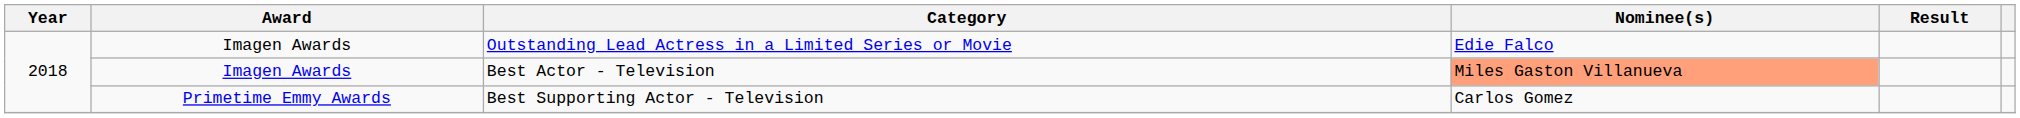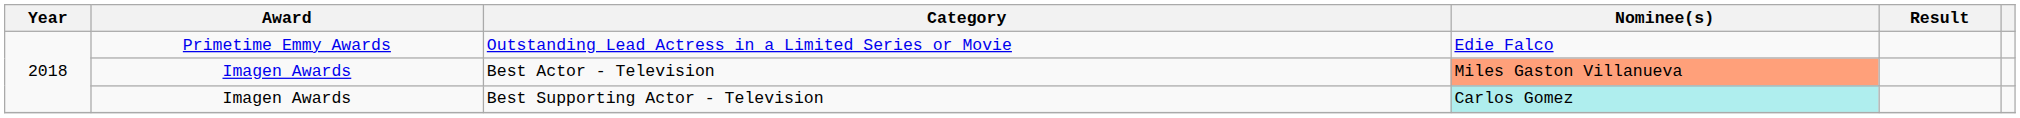Outstanding Lead Actress in a Limited Series or Movie | Award: Imagen Awards -> Primetime Emmy Awards
Best Supporting Actor - Television | Award: Primetime Emmy Awards -> Imagen Awards
Best Supporting Actor - Television | Nominee(s): no background -> paleturquoise background
